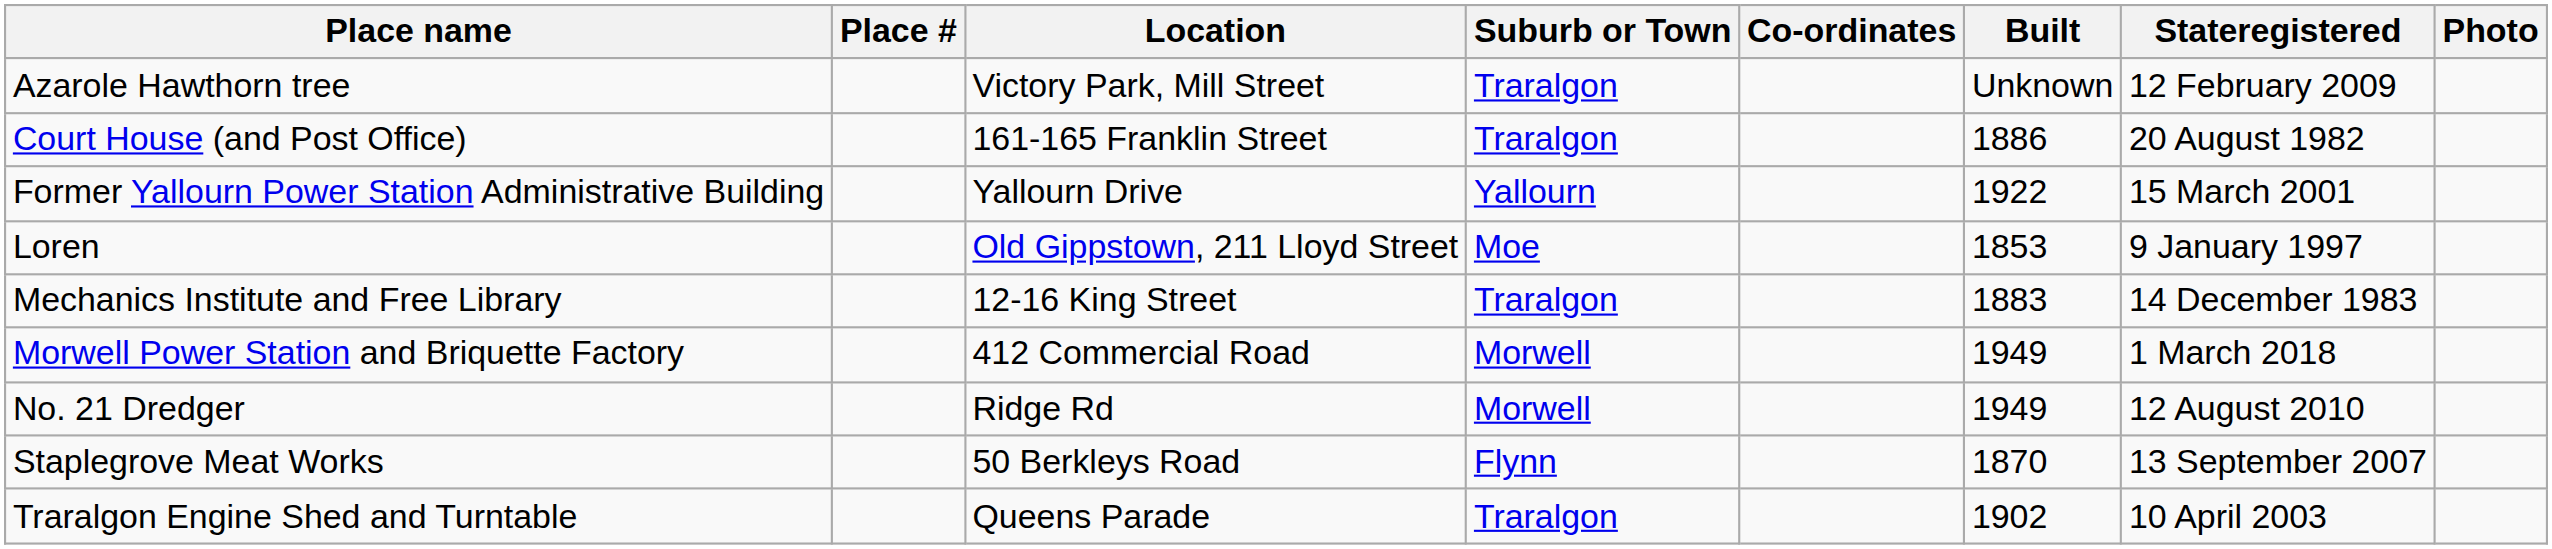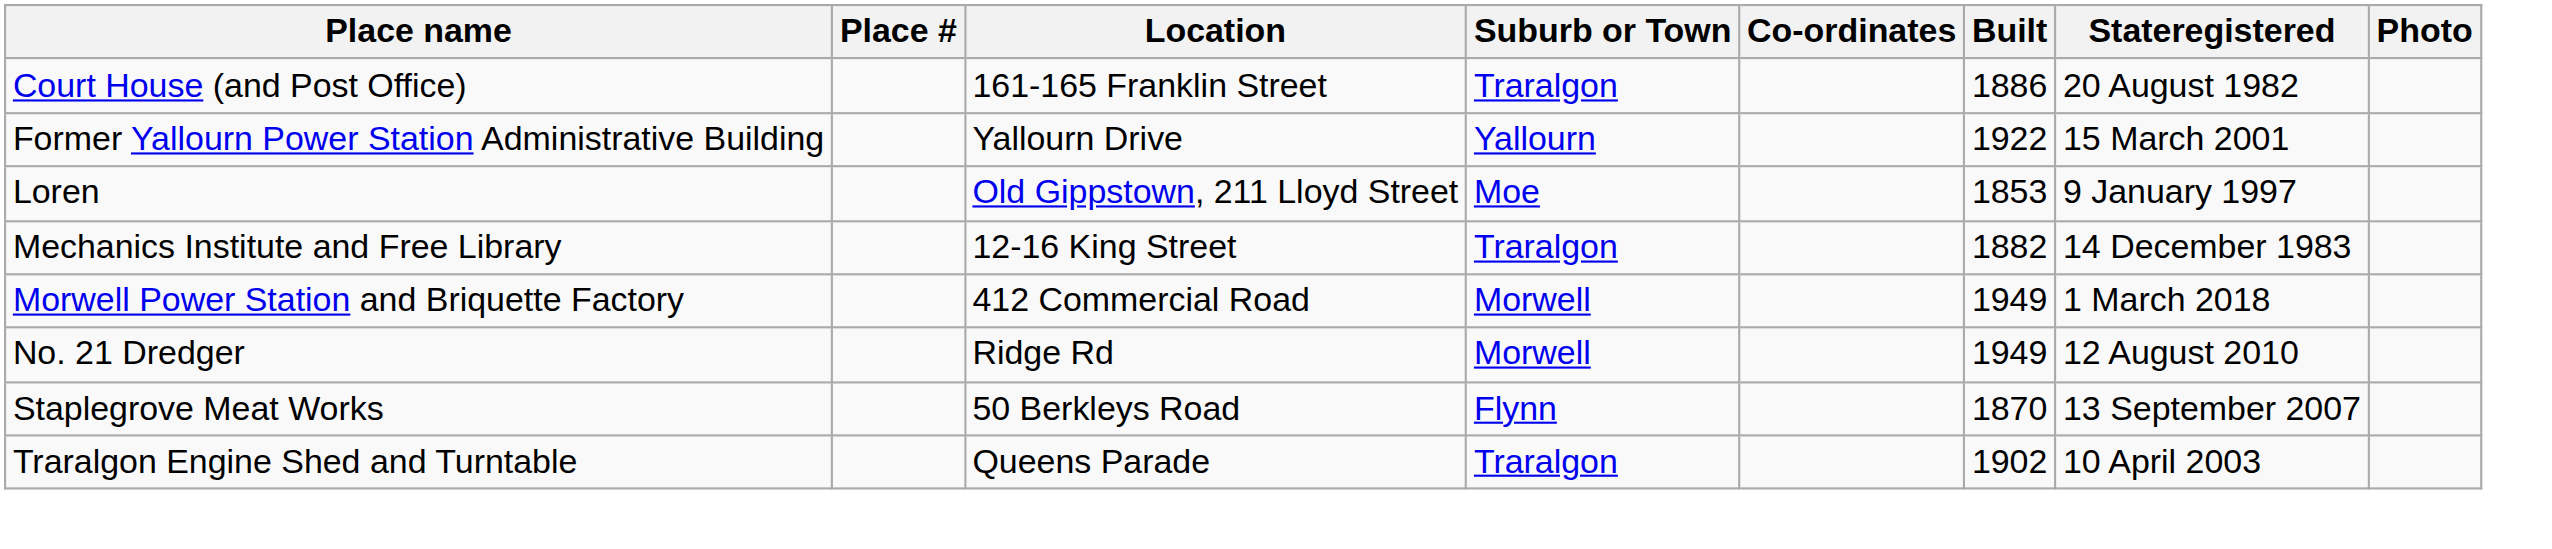- row: Azarole Hawthorn tree | Victory Park, Mill Street | Traralgon | Unknown | 12 February 2009
Mechanics Institute and Free Library | Built: 1883 -> 1882
